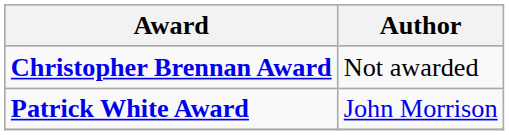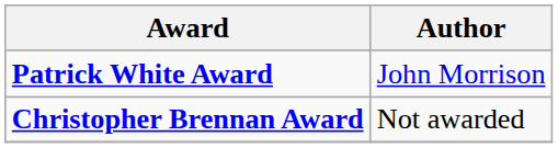rows swapped: Christopher Brennan Award <-> Patrick White Award
